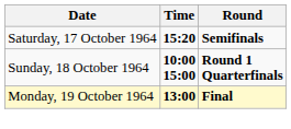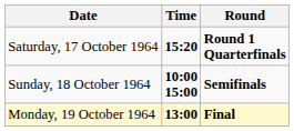Saturday, 17 October 1964 | Round: Semifinals -> Round 1 Quarterfinals
Sunday, 18 October 1964 | Round: Round 1 Quarterfinals -> Semifinals
